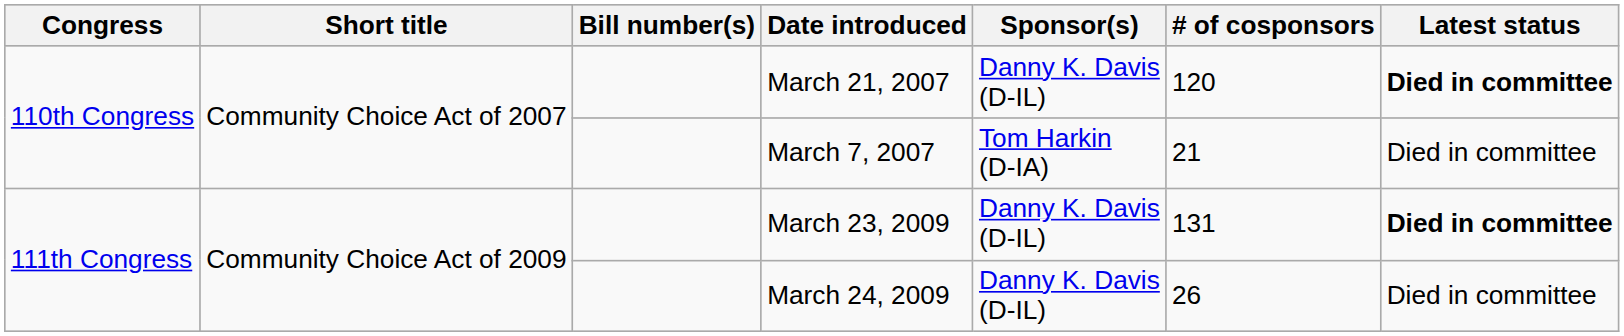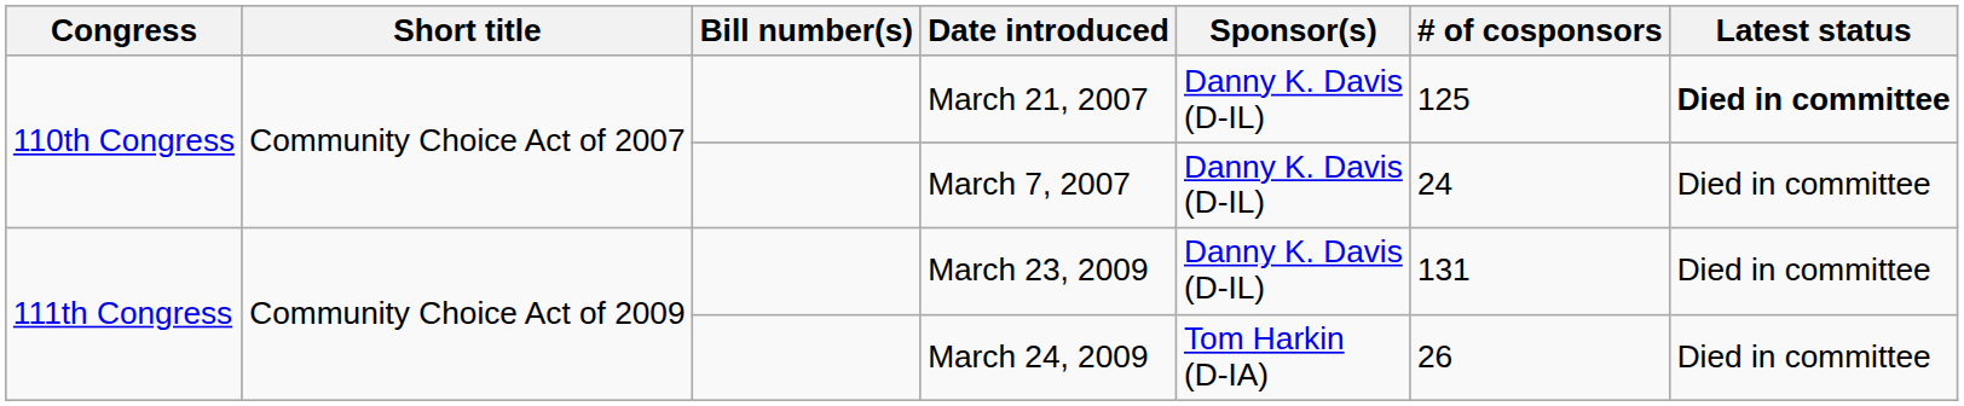March 21, 2007 | # of cosponsors: 120 -> 125
March 7, 2007 | Sponsor(s): Tom Harkin (D-IA) -> Danny K. Davis (D-IL)
March 7, 2007 | # of cosponsors: 21 -> 24
March 23, 2009 | Latest status: bold -> normal
March 24, 2009 | Sponsor(s): Danny K. Davis (D-IL) -> Tom Harkin (D-IA)
